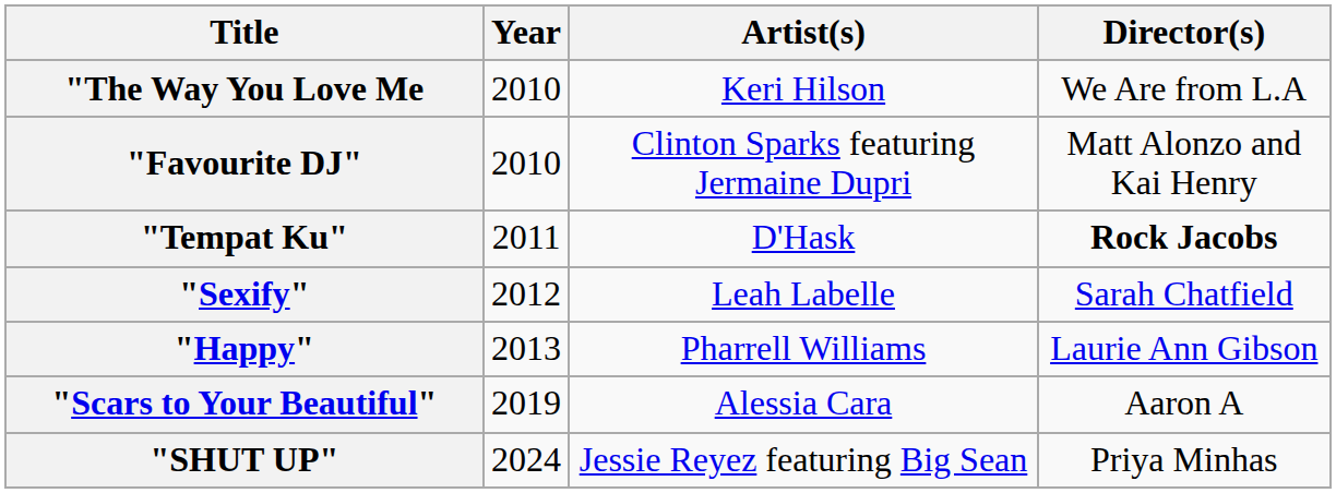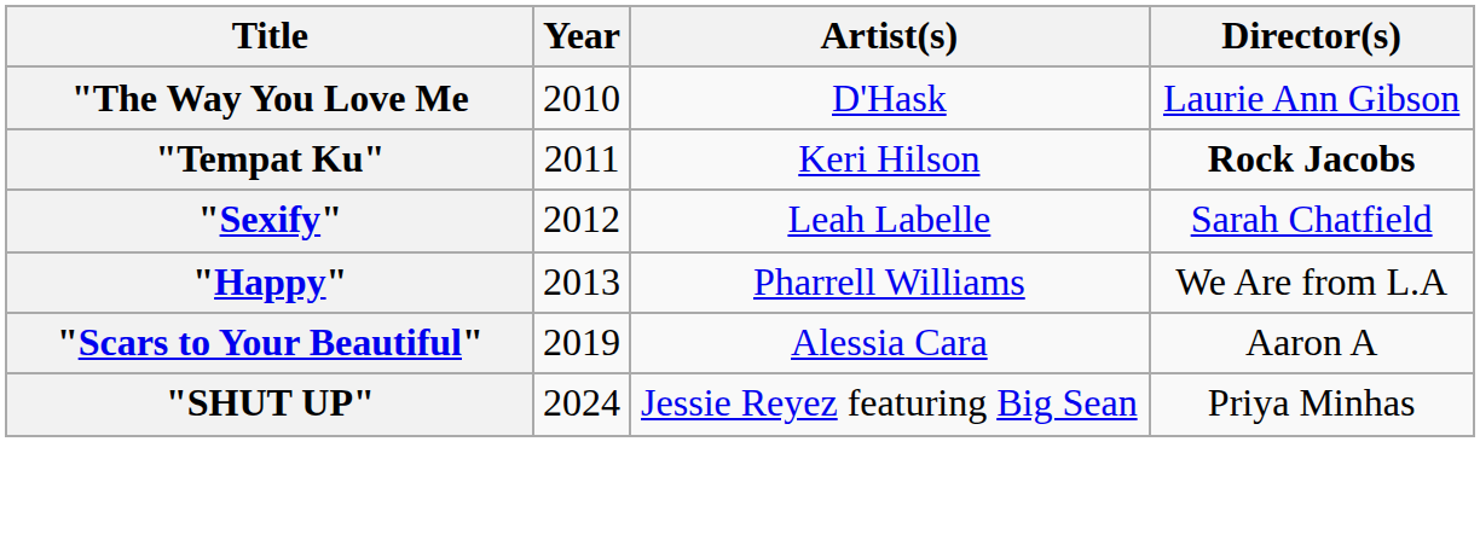"The Way You Love Me | Artist(s): Keri Hilson -> D'Hask
"The Way You Love Me | Director(s): We Are from L.A -> Laurie Ann Gibson
- row: "Favourite DJ" | 2010 | Clinton Sparks featuring Jermaine Dupri | Matt Alonzo and Kai Henry
"Tempat Ku" | Artist(s): D'Hask -> Keri Hilson
"Happy" | Director(s): Laurie Ann Gibson -> We Are from L.A
